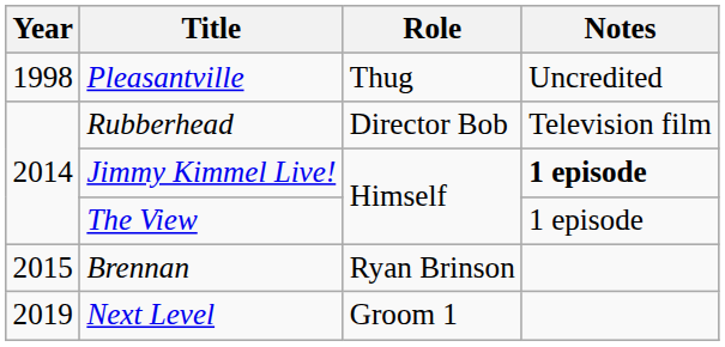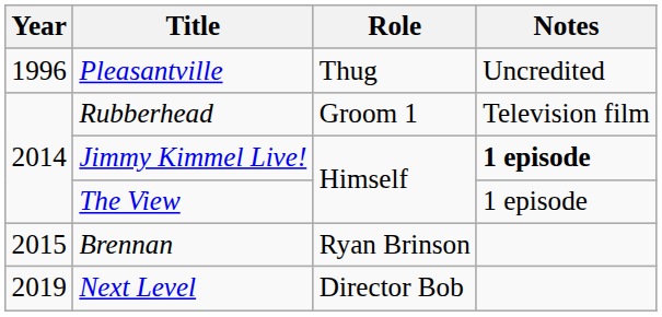Pleasantville | Year: 1998 -> 1996
Rubberhead | Role: Director Bob -> Groom 1
Next Level | Role: Groom 1 -> Director Bob
